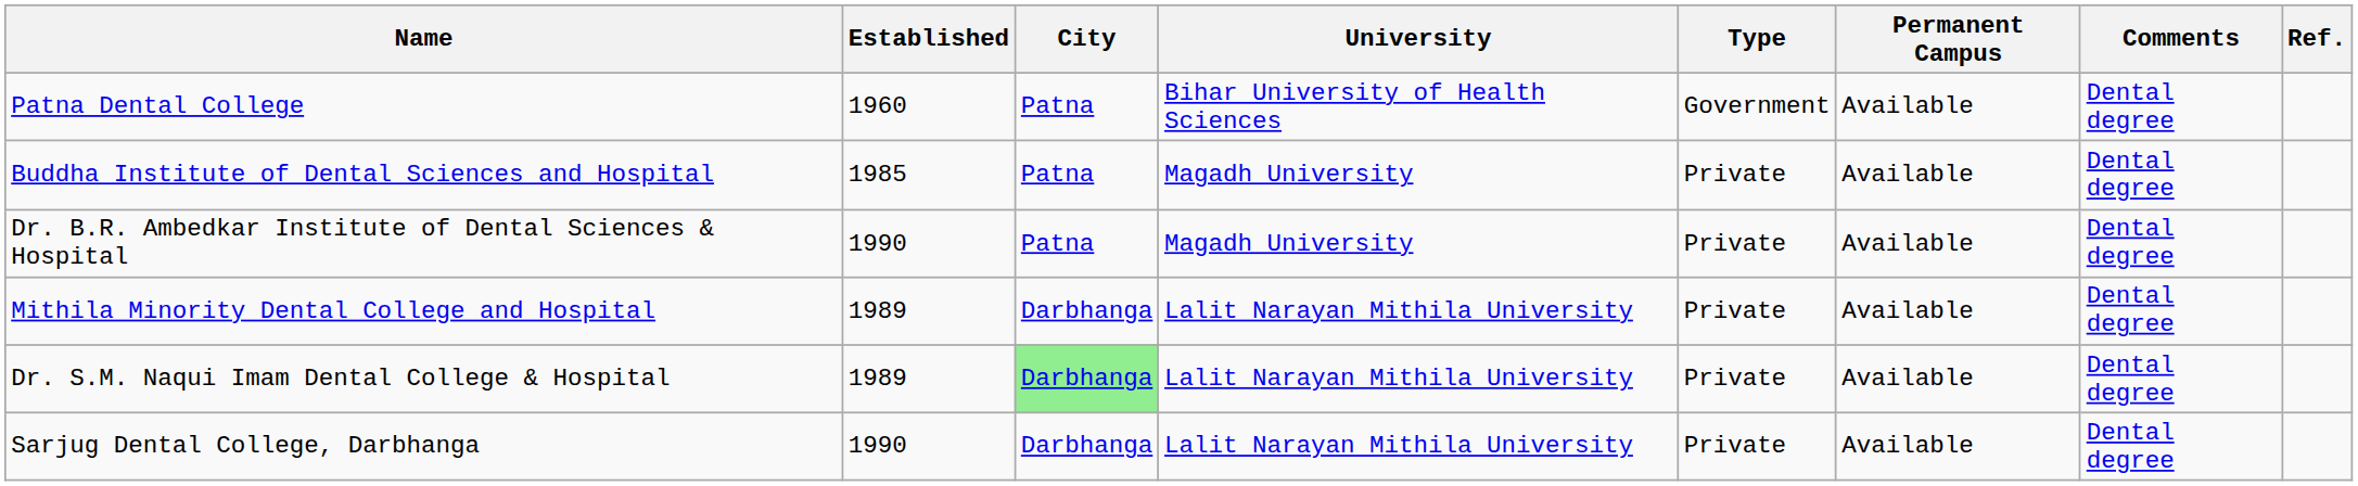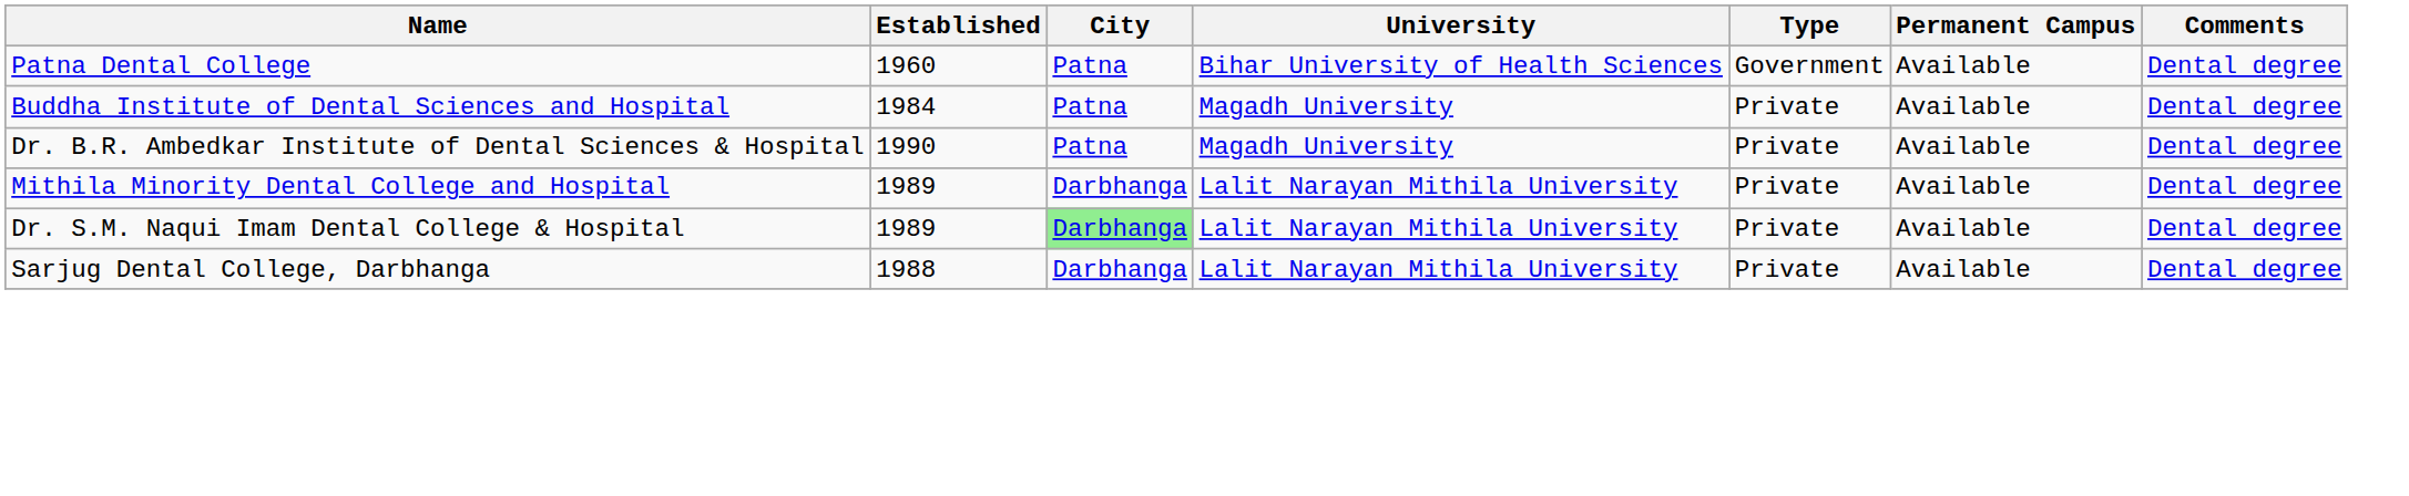- column: Ref.
Buddha Institute of Dental Sciences and Hospital | Established: 1985 -> 1984
Sarjug Dental College, Darbhanga | Established: 1990 -> 1988
